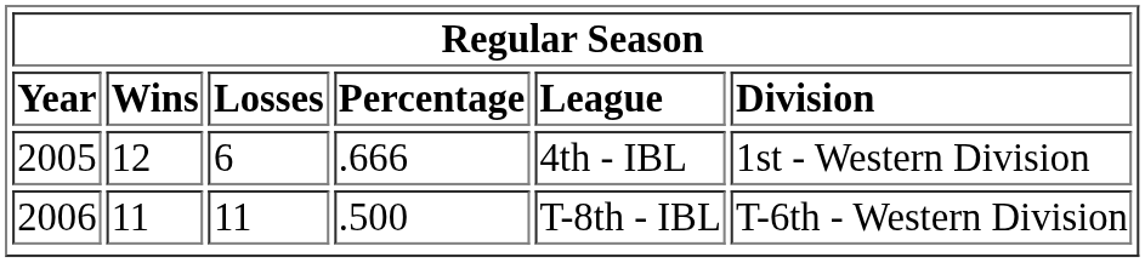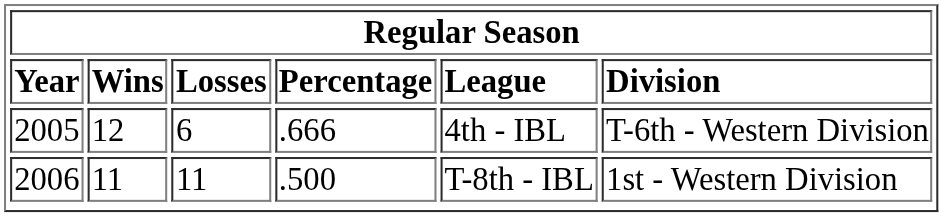2005 | column 6: 1st - Western Division -> T-6th - Western Division
2006 | column 6: T-6th - Western Division -> 1st - Western Division
